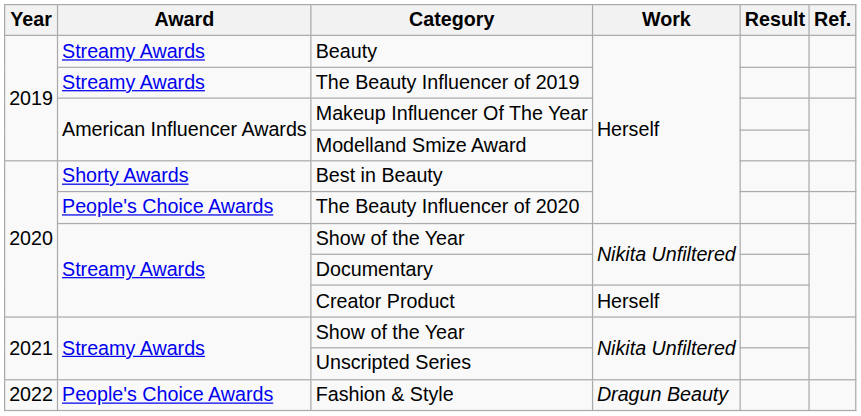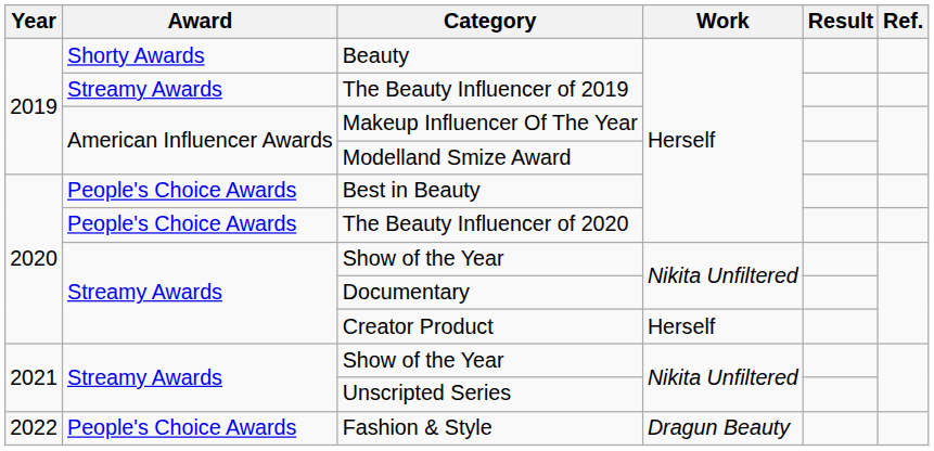Beauty | Award: Streamy Awards -> Shorty Awards
Best in Beauty | Award: Shorty Awards -> People's Choice Awards
